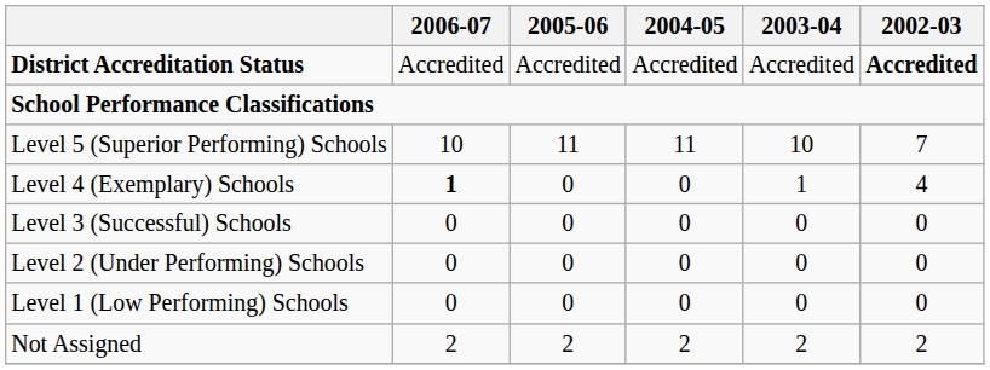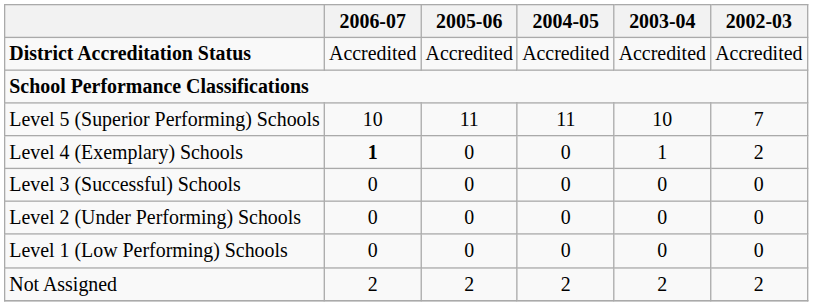District Accreditation Status | 2002-03: bold -> normal
Level 4 (Exemplary) Schools | 2002-03: 4 -> 2
